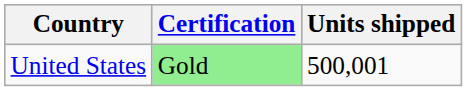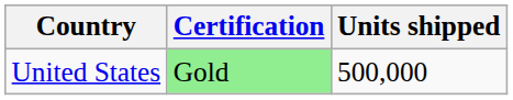United States | Units shipped: 500,001 -> 500,000
